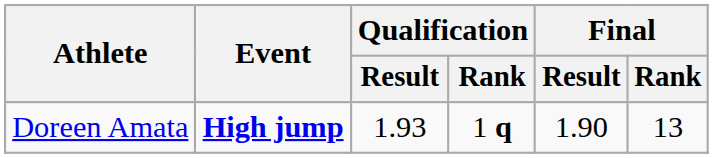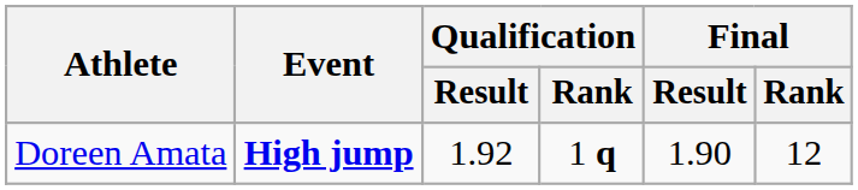Doreen Amata | Qualification / Result: 1.93 -> 1.92
Doreen Amata | Final / Rank: 13 -> 12
